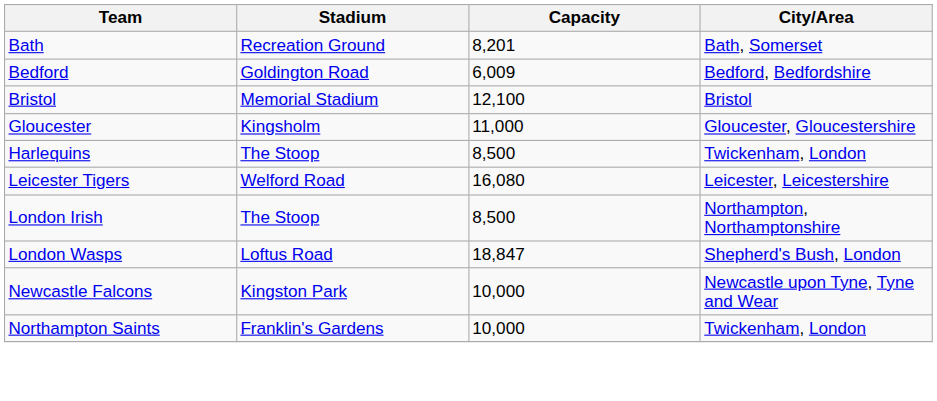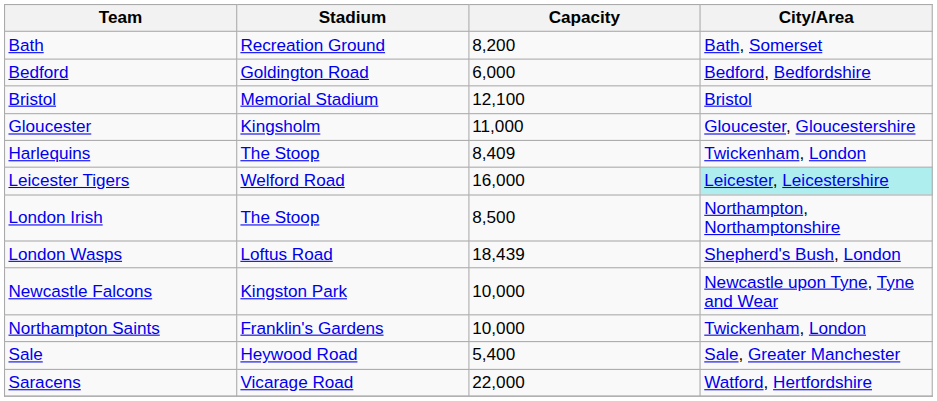Bath | Capacity: 8,201 -> 8,200
Bedford | Capacity: 6,009 -> 6,000
Harlequins | Capacity: 8,500 -> 8,409
Leicester Tigers | Capacity: 16,080 -> 16,000
Leicester Tigers | City/Area: no background -> paleturquoise background
London Wasps | Capacity: 18,847 -> 18,439
+ row: Sale | Heywood Road | 5,400 | Sale, Greater Manchester
+ row: Saracens | Vicarage Road | 22,000 | Watford, Hertfordshire
